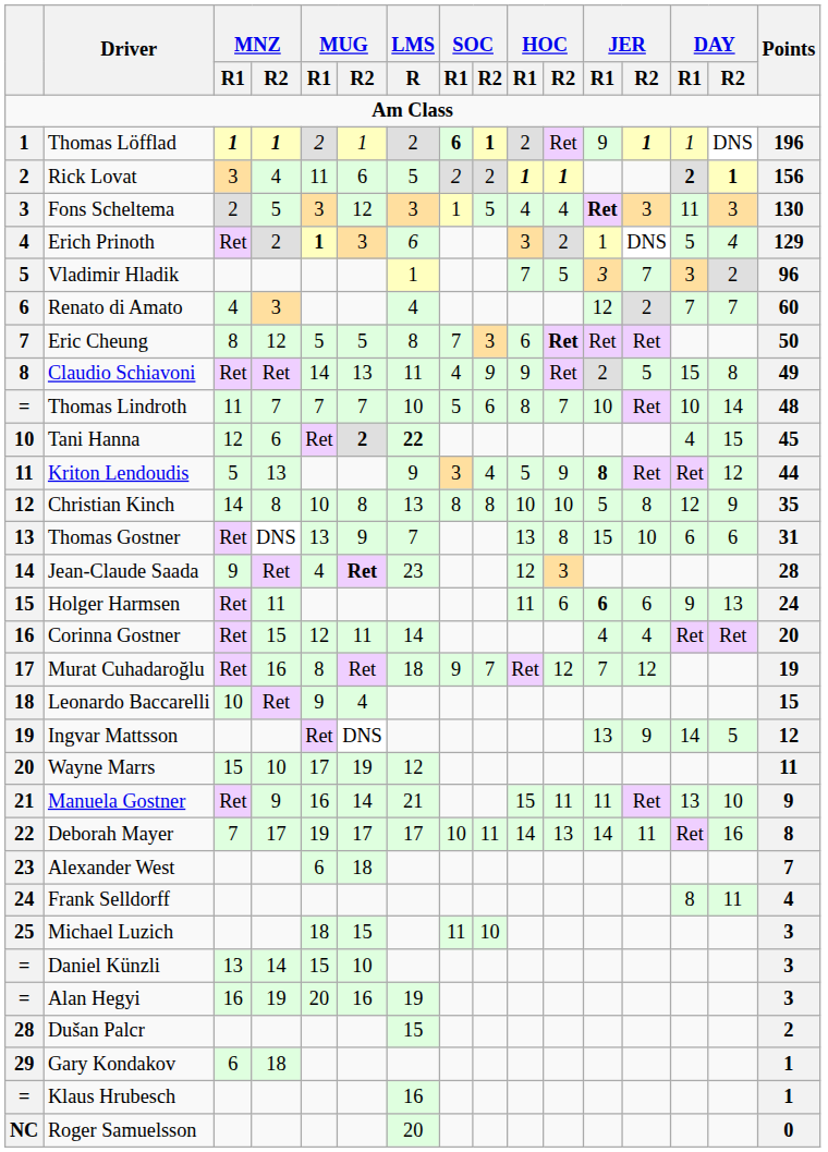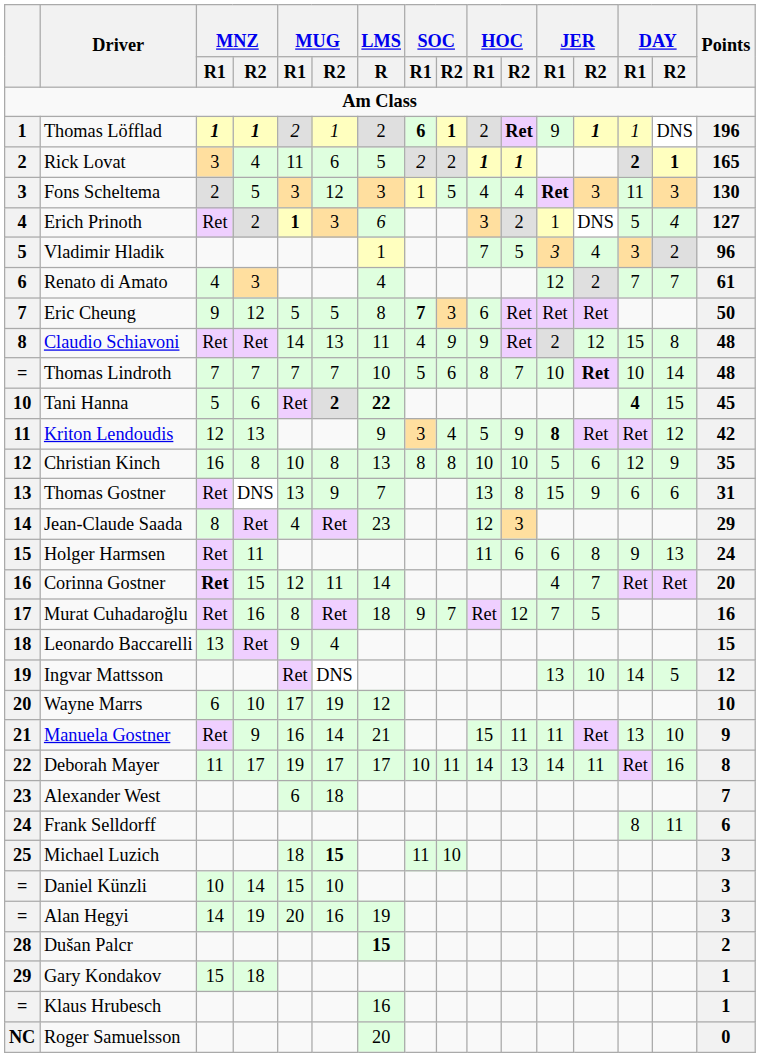Thomas Löfflad | HOC / R2: normal -> bold
Rick Lovat | Points: 156 -> 165
Erich Prinoth | Points: 129 -> 127
Vladimir Hladik | JER / R2: 7 -> 4
Renato di Amato | Points: 60 -> 61
Eric Cheung | MNZ / R1: 8 -> 9
Eric Cheung | SOC / R1: normal -> bold
Eric Cheung | HOC / R2: bold -> normal
Claudio Schiavoni | JER / R2: 5 -> 12
Claudio Schiavoni | Points: 49 -> 48
Thomas Lindroth | MNZ / R1: 11 -> 7
Thomas Lindroth | JER / R2: normal -> bold
Tani Hanna | MNZ / R1: 12 -> 5
Tani Hanna | DAY / R1: normal -> bold
Kriton Lendoudis | MNZ / R1: 5 -> 12
Kriton Lendoudis | Points: 44 -> 42
Christian Kinch | MNZ / R1: 14 -> 16
Christian Kinch | JER / R2: 8 -> 6
Thomas Gostner | JER / R2: 10 -> 9
Jean-Claude Saada | MNZ / R1: 9 -> 8
Jean-Claude Saada | MUG / R2: bold -> normal
Jean-Claude Saada | Points: 28 -> 29
Holger Harmsen | JER / R1: bold -> normal
Holger Harmsen | JER / R2: 6 -> 8
Corinna Gostner | MNZ / R1: normal -> bold
Corinna Gostner | JER / R2: 4 -> 7
Murat Cuhadaroğlu | JER / R2: 12 -> 5
Murat Cuhadaroğlu | Points: 19 -> 16
Leonardo Baccarelli | MNZ / R1: 10 -> 13
Ingvar Mattsson | JER / R2: 9 -> 10
Wayne Marrs | MNZ / R1: 15 -> 6
Wayne Marrs | Points: 11 -> 10
Deborah Mayer | MNZ / R1: 7 -> 11
Frank Selldorff | Points: 4 -> 6
Michael Luzich | MUG / R2: normal -> bold
Daniel Künzli | MNZ / R1: 13 -> 10
Alan Hegyi | MNZ / R1: 16 -> 14
Dušan Palcr | LMS / R: normal -> bold
Gary Kondakov | MNZ / R1: 6 -> 15
